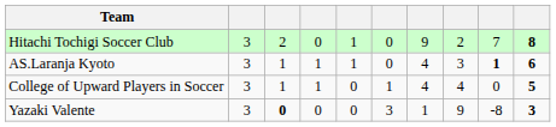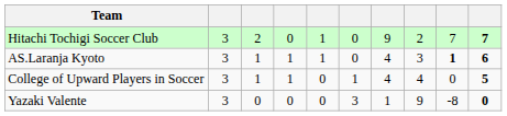Hitachi Tochigi Soccer Club | column 10: 8 -> 7
Yazaki Valente | column 3: bold -> normal
Yazaki Valente | column 10: 3 -> 0
